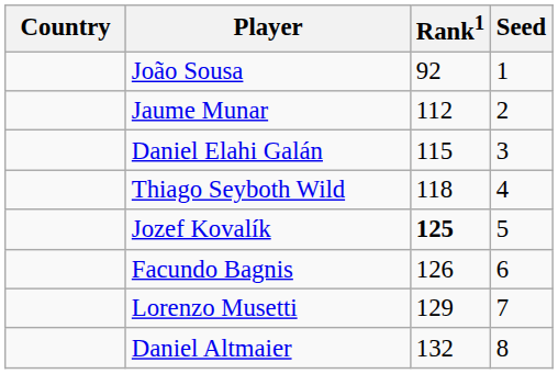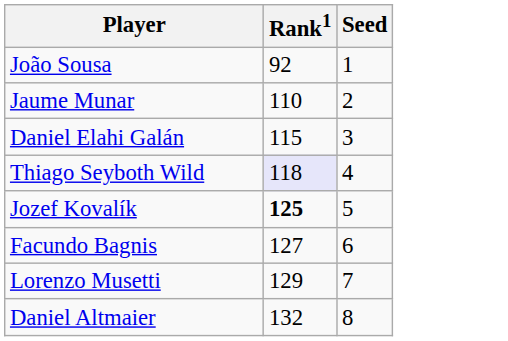- column: Country
Jaume Munar | Rank1: 112 -> 110
Thiago Seyboth Wild | Rank1: no background -> lavender background
Facundo Bagnis | Rank1: 126 -> 127
